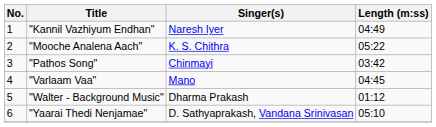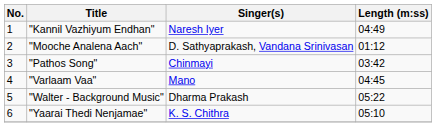"Mooche Analena Aach" | Singer(s): K. S. Chithra -> D. Sathyaprakash, Vandana Srinivasan
"Mooche Analena Aach" | Length (m:ss): 05:22 -> 01:12
"Walter - Background Music" | Length (m:ss): 01:12 -> 05:22
"Yaarai Thedi Nenjamae" | Singer(s): D. Sathyaprakash, Vandana Srinivasan -> K. S. Chithra
